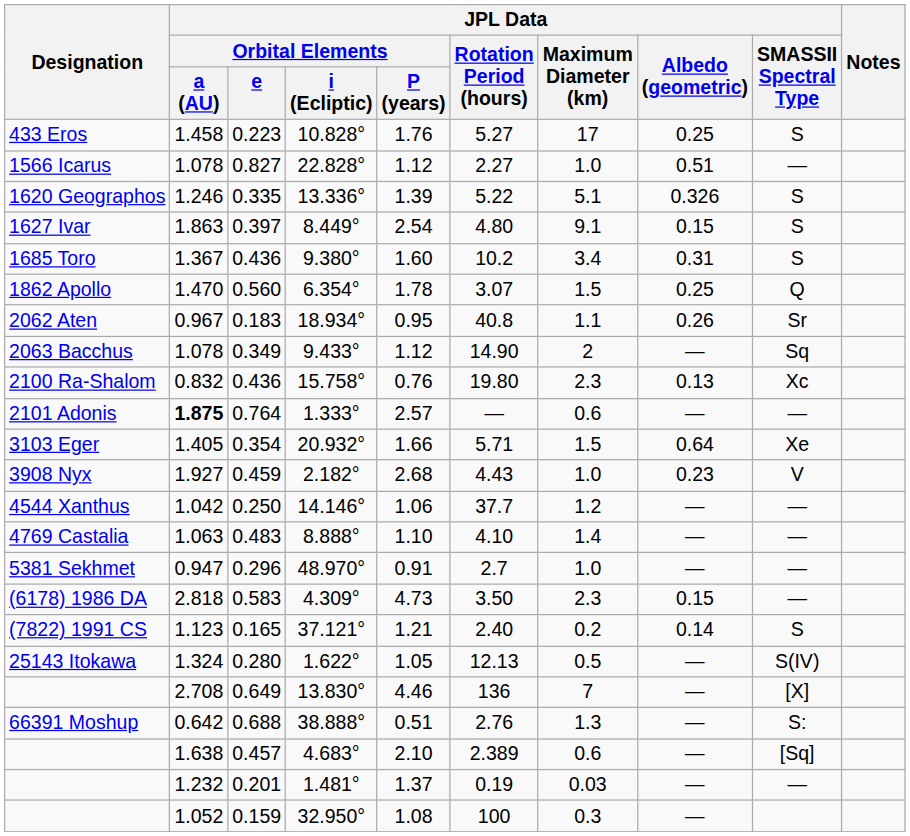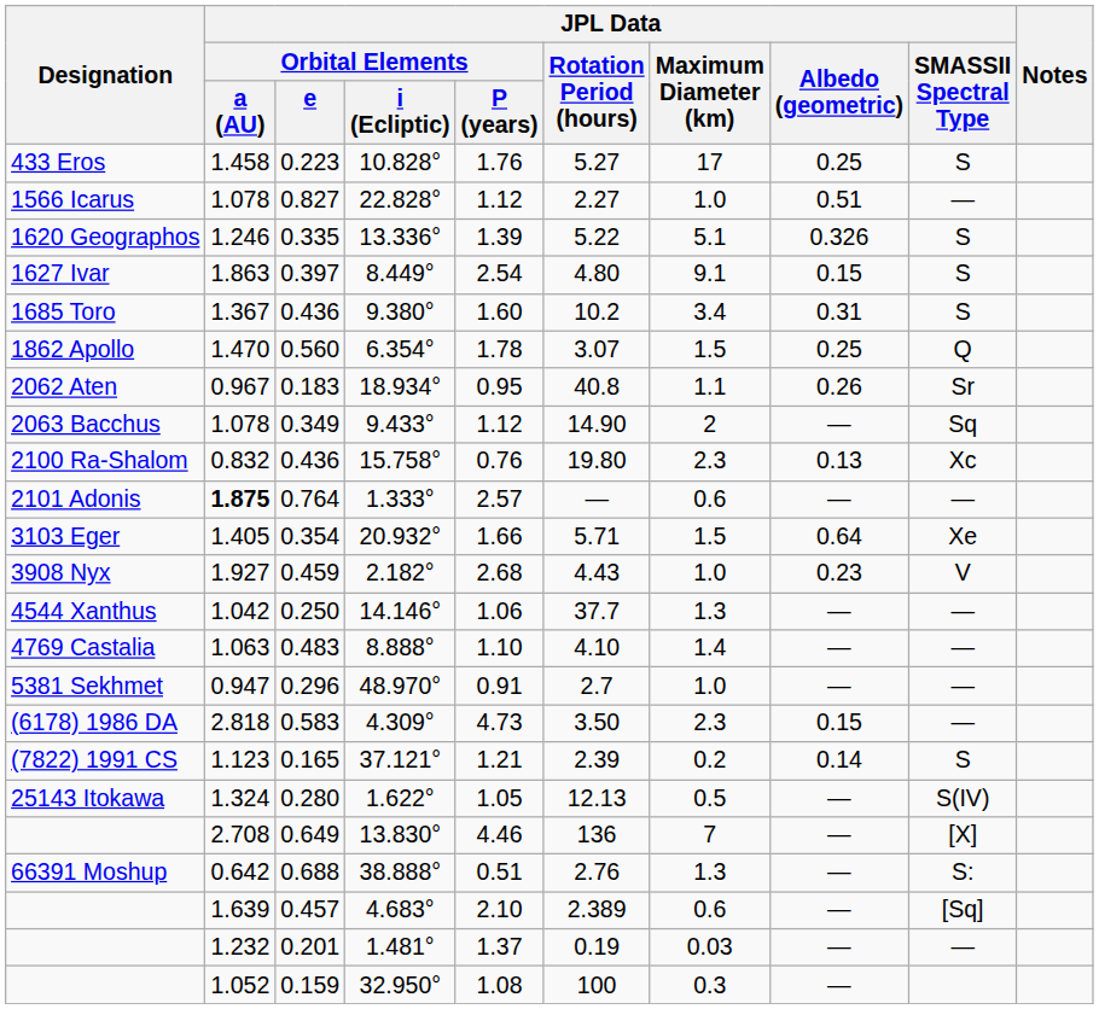14.146° | JPL Data / Maximum Diameter (km): 1.2 -> 1.3
37.121° | JPL Data / Rotation Period (hours): 2.40 -> 2.39
4.683° | JPL Data / Orbital Elements / a (AU): 1.638 -> 1.639
